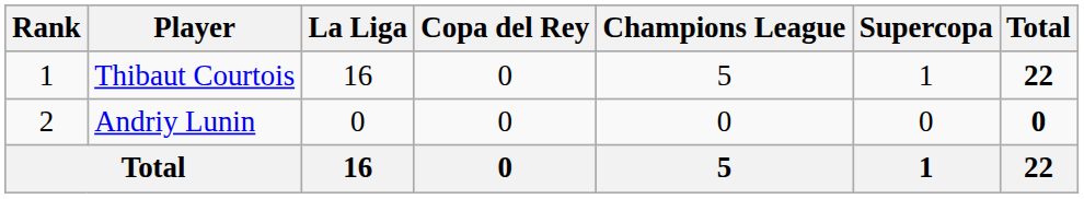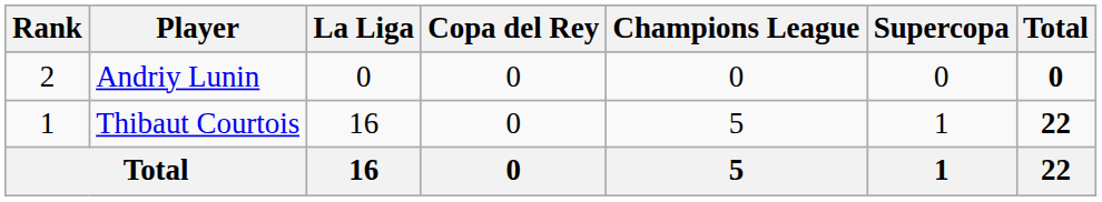rows swapped: Thibaut Courtois <-> Andriy Lunin
